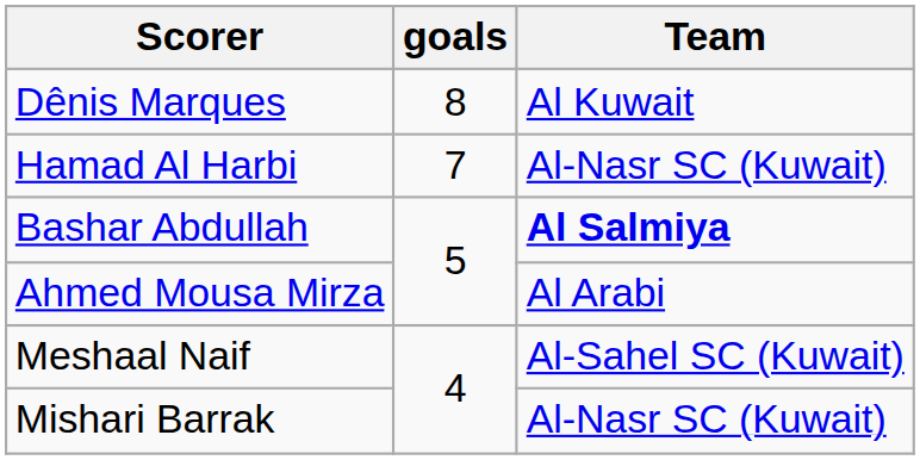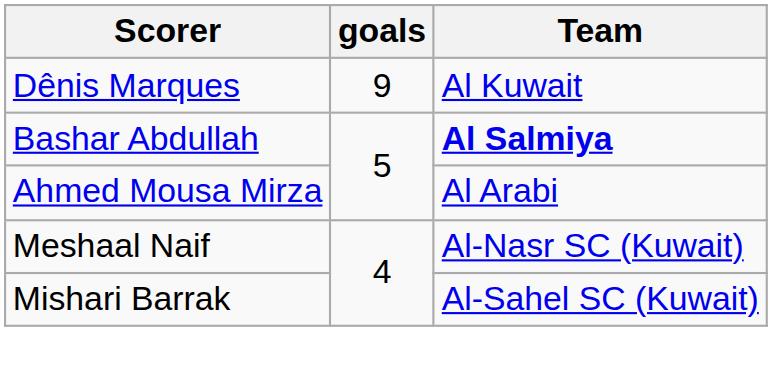Dênis Marques | goals: 8 -> 9
- row: Hamad Al Harbi | 7 | Al-Nasr SC (Kuwait)
Meshaal Naif | Team: Al-Sahel SC (Kuwait) -> Al-Nasr SC (Kuwait)
Mishari Barrak | Team: Al-Nasr SC (Kuwait) -> Al-Sahel SC (Kuwait)
